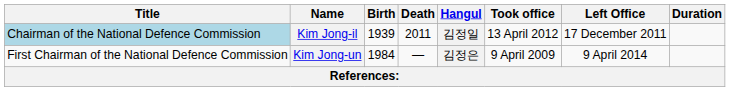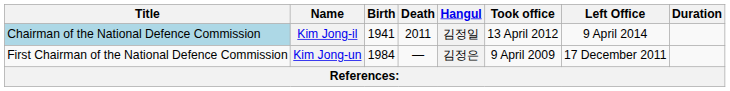Kim Jong-il | Birth: 1939 -> 1941
Kim Jong-il | Left Office: 17 December 2011 -> 9 April 2014
Kim Jong-un | Left Office: 9 April 2014 -> 17 December 2011
